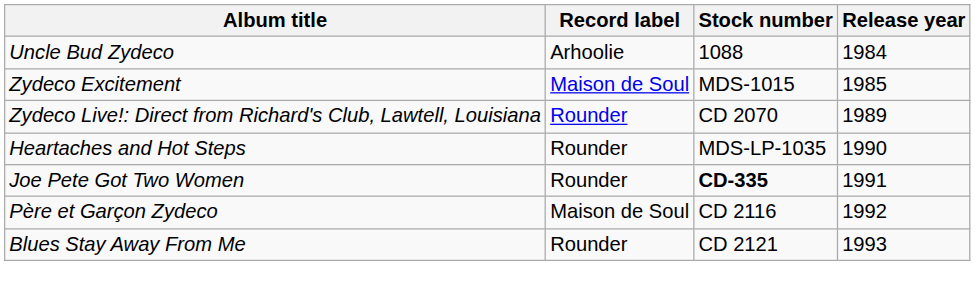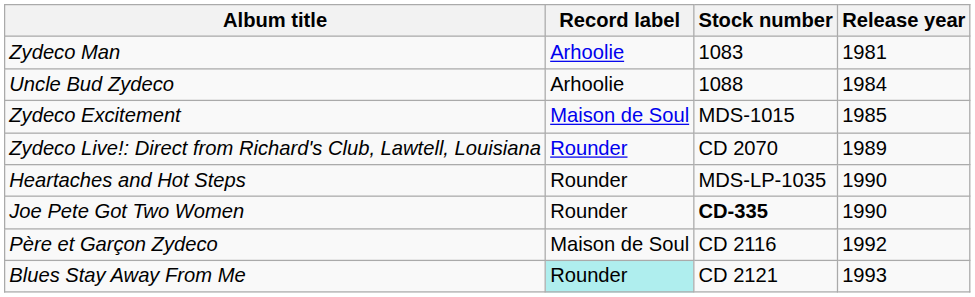+ row: Zydeco Man | Arhoolie | 1083 | 1981
Joe Pete Got Two Women | Release year: 1991 -> 1990
Blues Stay Away From Me | Record label: no background -> paleturquoise background
